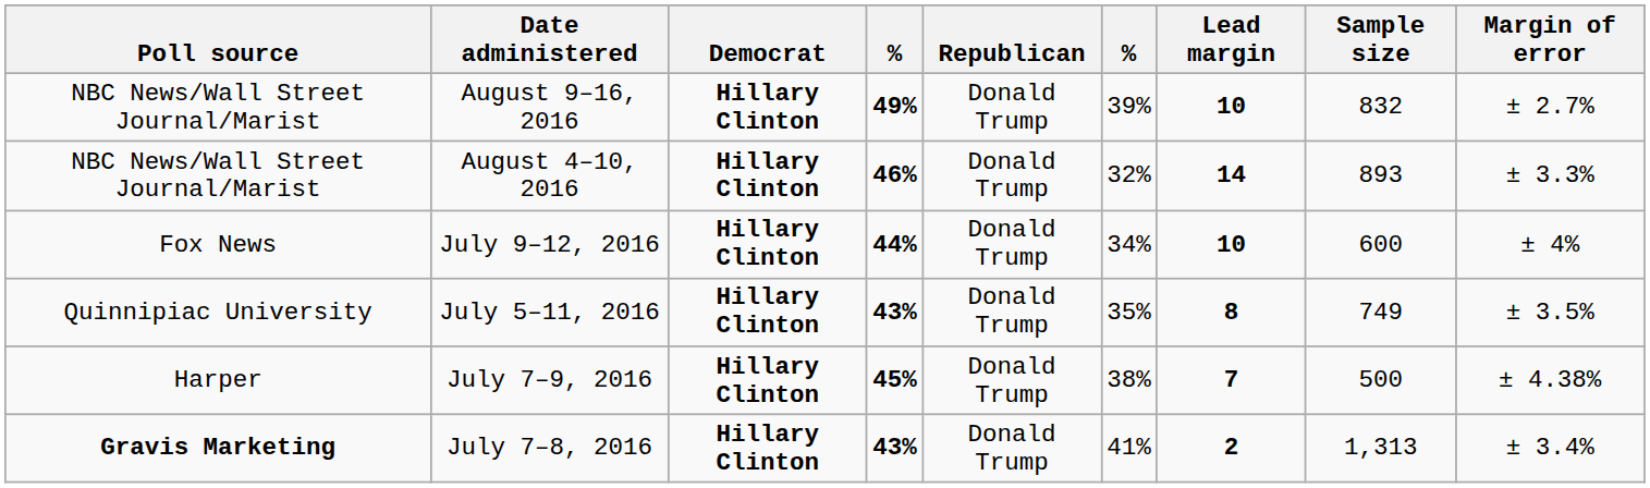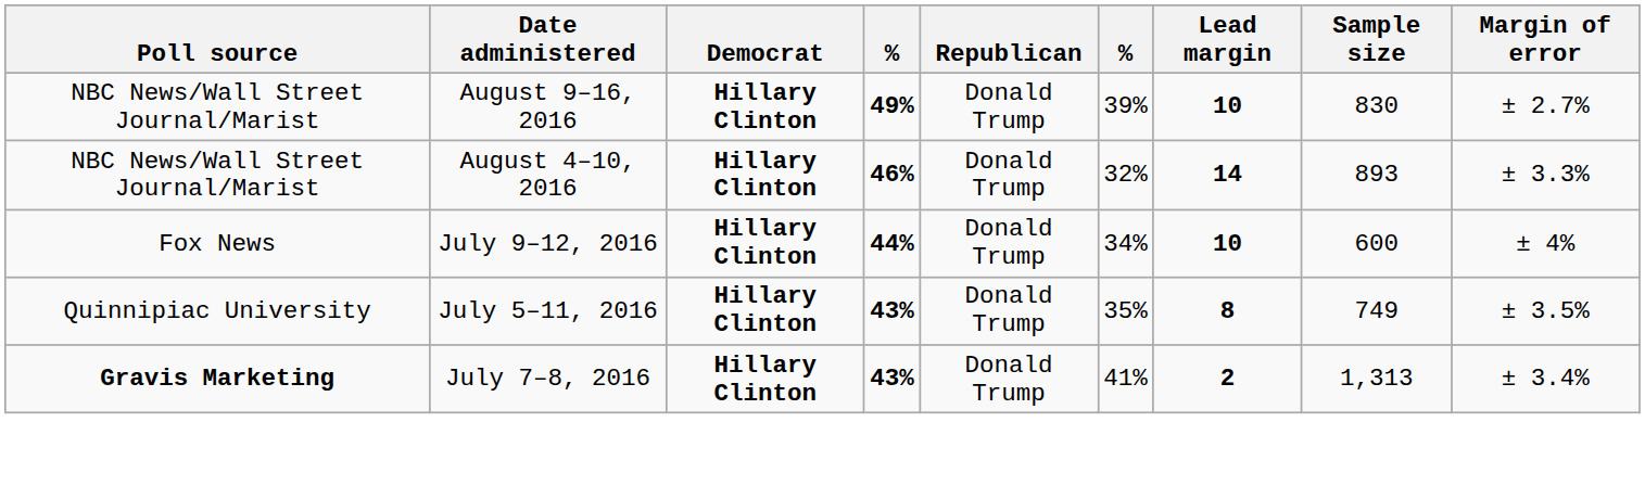August 9–16, 2016 | Sample size: 832 -> 830
- row: Harper | July 7–9, 2016 | Hillary Clinton | 45% | Donald Trump | 38% | 7 | 500 | ± 4.38%
